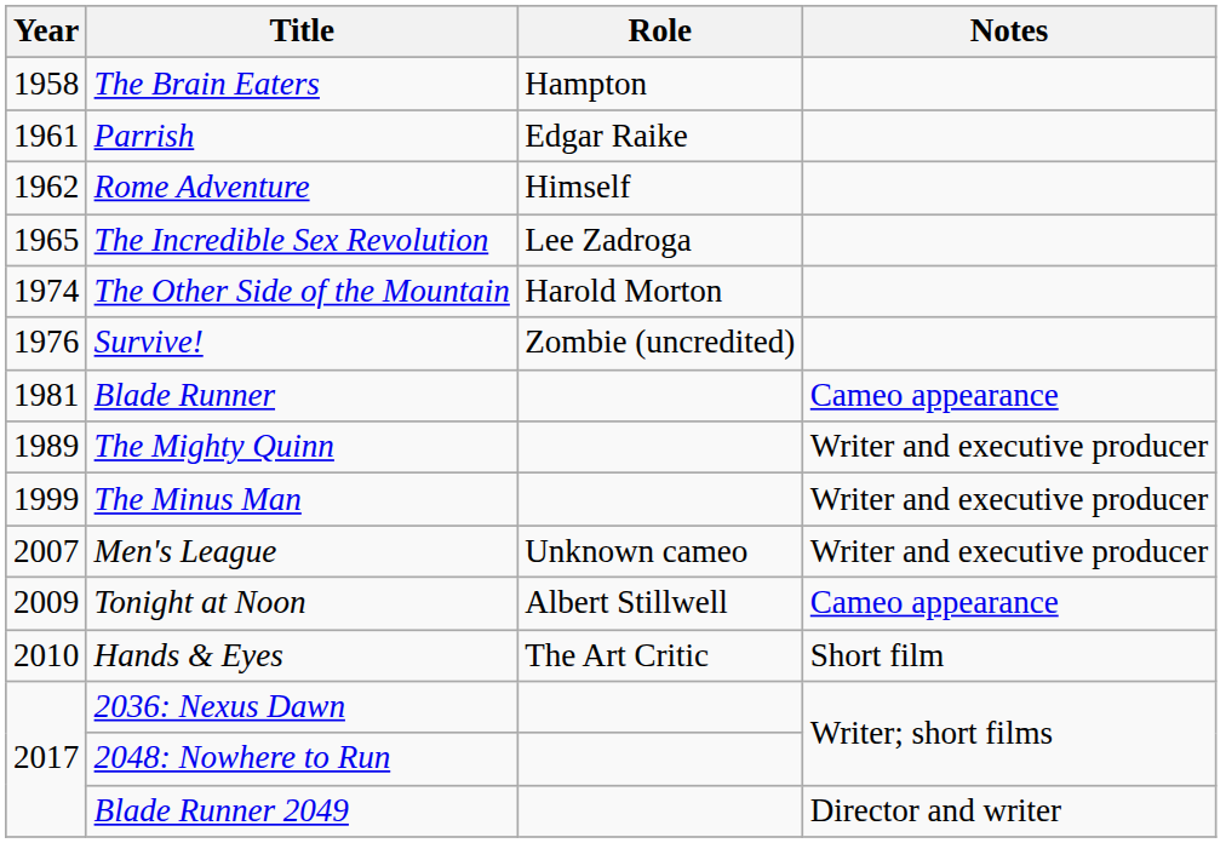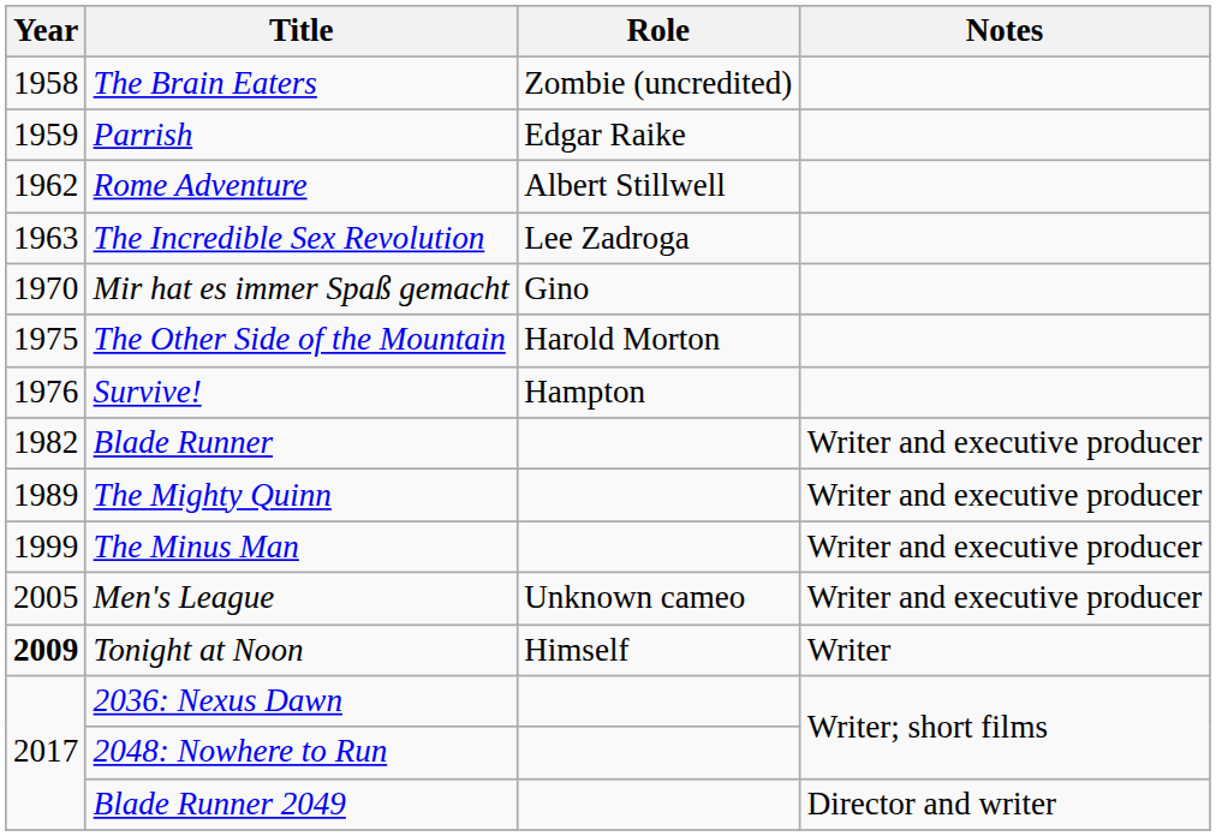The Brain Eaters | Role: Hampton -> Zombie (uncredited)
Parrish | Year: 1961 -> 1959
Rome Adventure | Role: Himself -> Albert Stillwell
The Incredible Sex Revolution | Year: 1965 -> 1963
+ row: 1970 | Mir hat es immer Spaß gemacht | Gino
The Other Side of the Mountain | Year: 1974 -> 1975
Survive! | Role: Zombie (uncredited) -> Hampton
Blade Runner | Year: 1981 -> 1982
Blade Runner | Notes: Cameo appearance -> Writer and executive producer
Men's League | Year: 2007 -> 2005
Tonight at Noon | Year: normal -> bold
Tonight at Noon | Role: Albert Stillwell -> Himself
Tonight at Noon | Notes: Cameo appearance -> Writer
- row: 2010 | Hands & Eyes | The Art Critic | Short film
